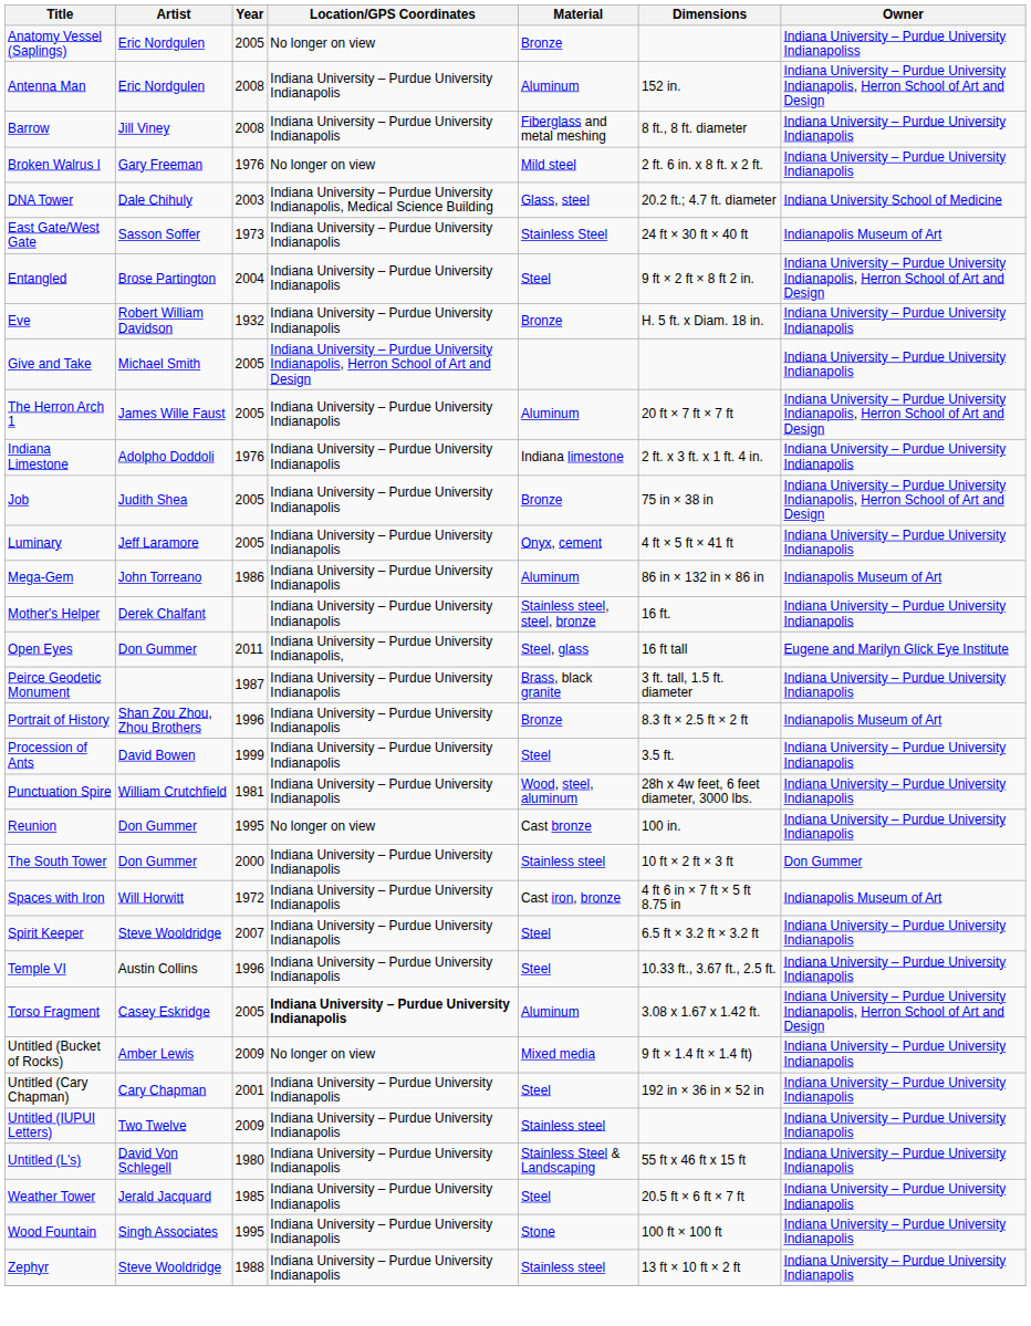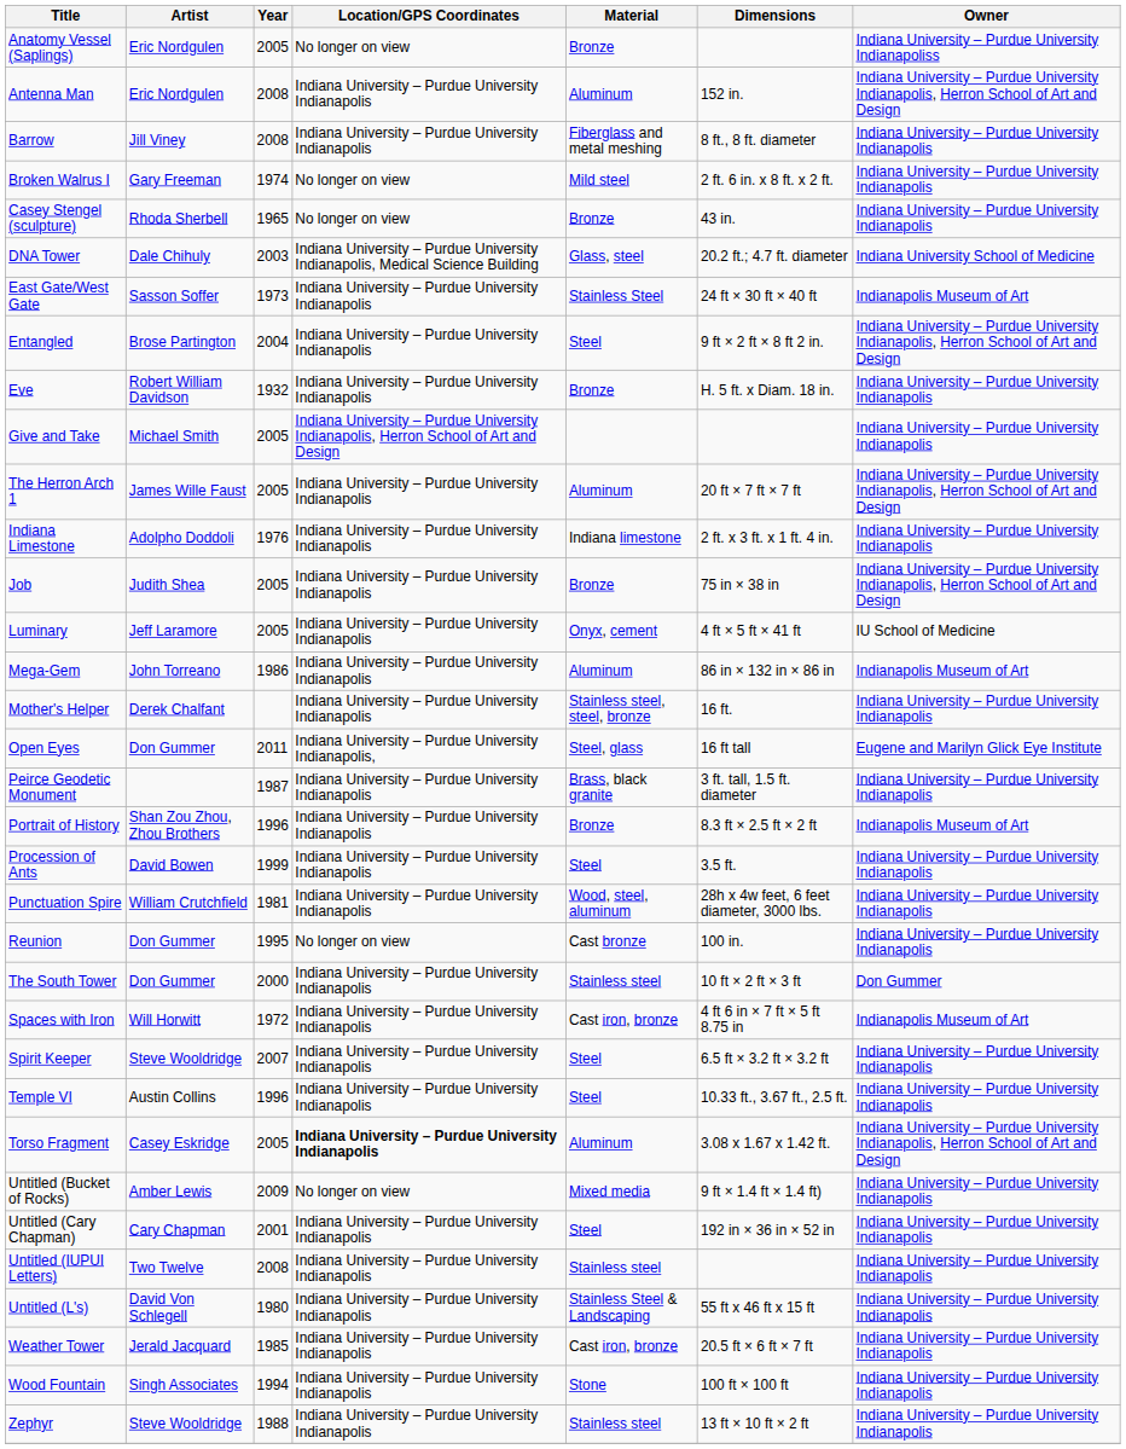Broken Walrus I | Year: 1976 -> 1974
+ row: Casey Stengel (sculpture) | Rhoda Sherbell | 1965 | No longer on view | Bronze | 43 in. | Indiana University – Purdue University Indianapolis
Luminary | Owner: Indiana University – Purdue University Indianapolis -> IU School of Medicine
Untitled (IUPUI Letters) | Year: 2009 -> 2008
Weather Tower | Material: Steel -> Cast iron, bronze
Wood Fountain | Year: 1995 -> 1994
